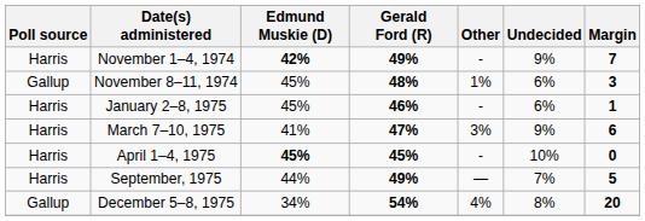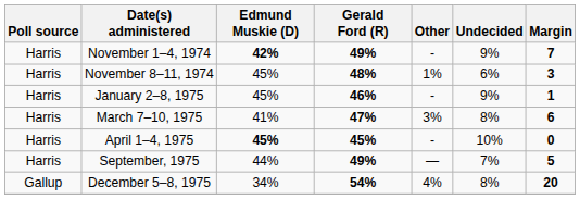November 8–11, 1974 | Poll source: Gallup -> Harris
January 2–8, 1975 | Undecided: 6% -> 9%
March 7–10, 1975 | Undecided: 9% -> 8%
